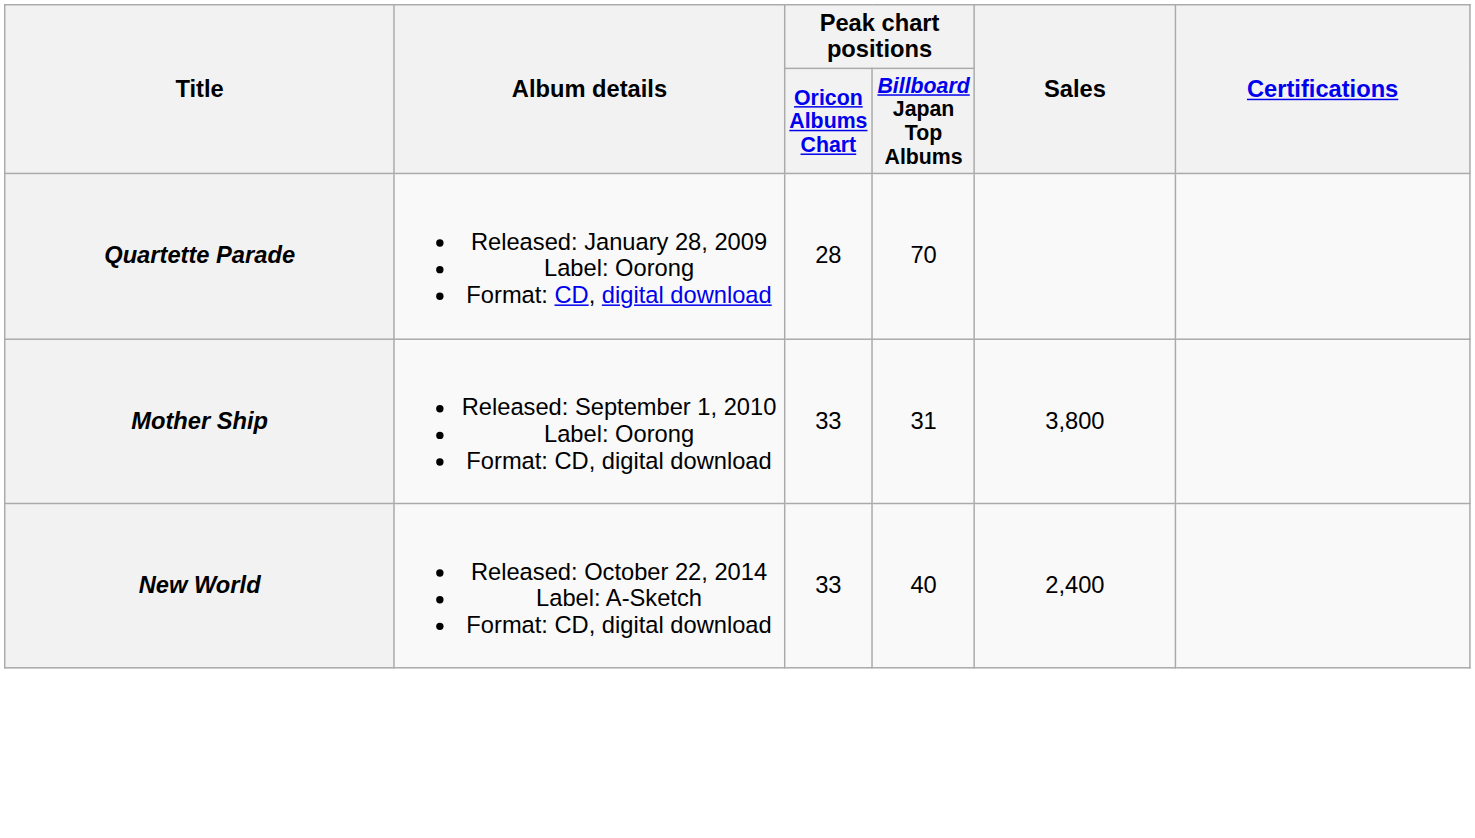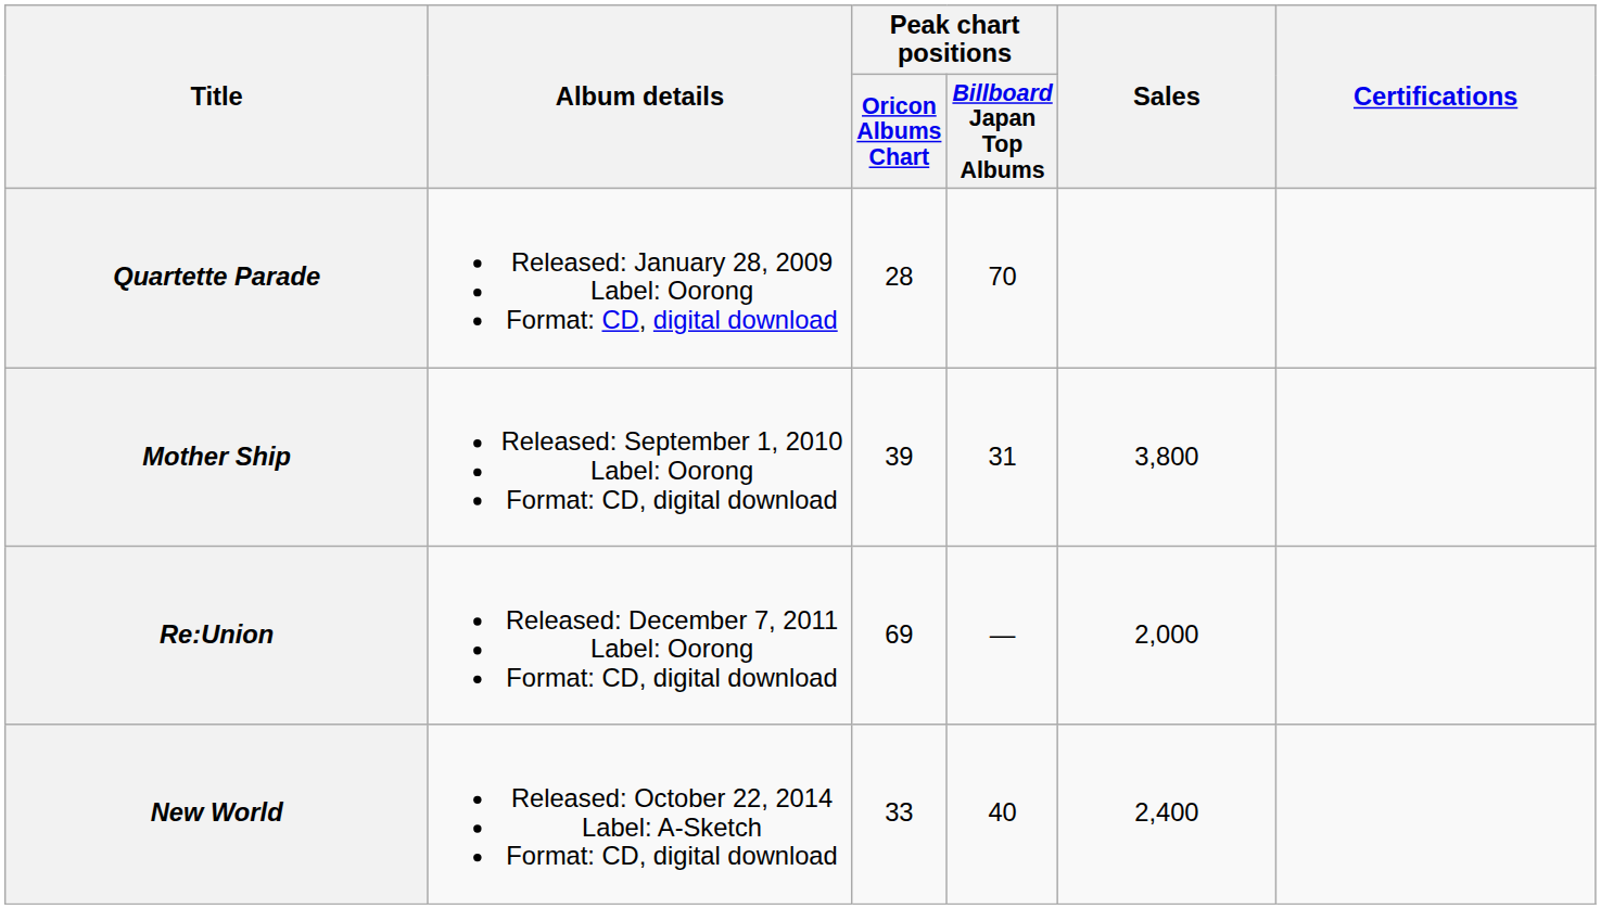Mother Ship | Peak chart positions / Oricon Albums Chart: 33 -> 39
+ row: Re:Union | Released: December 7, 2011 Label: Oorong Format: CD, digital download | 69 | — | 2,000
